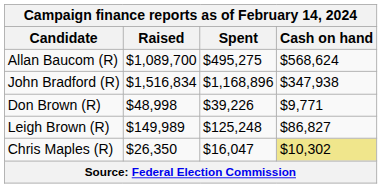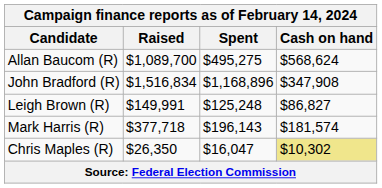John Bradford (R) | Cash on hand: $347,938 -> $347,908
- row: Don Brown (R) | $48,998 | $39,226 | $9,771
Leigh Brown (R) | Raised: $149,989 -> $149,991
+ row: Mark Harris (R) | $377,718 | $196,143 | $181,574
